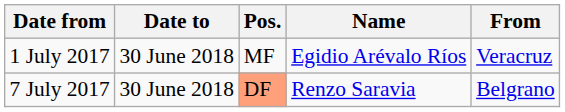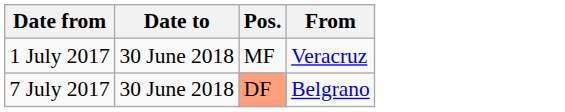- column: Name | Egidio Arévalo Ríos | Renzo Saravia
